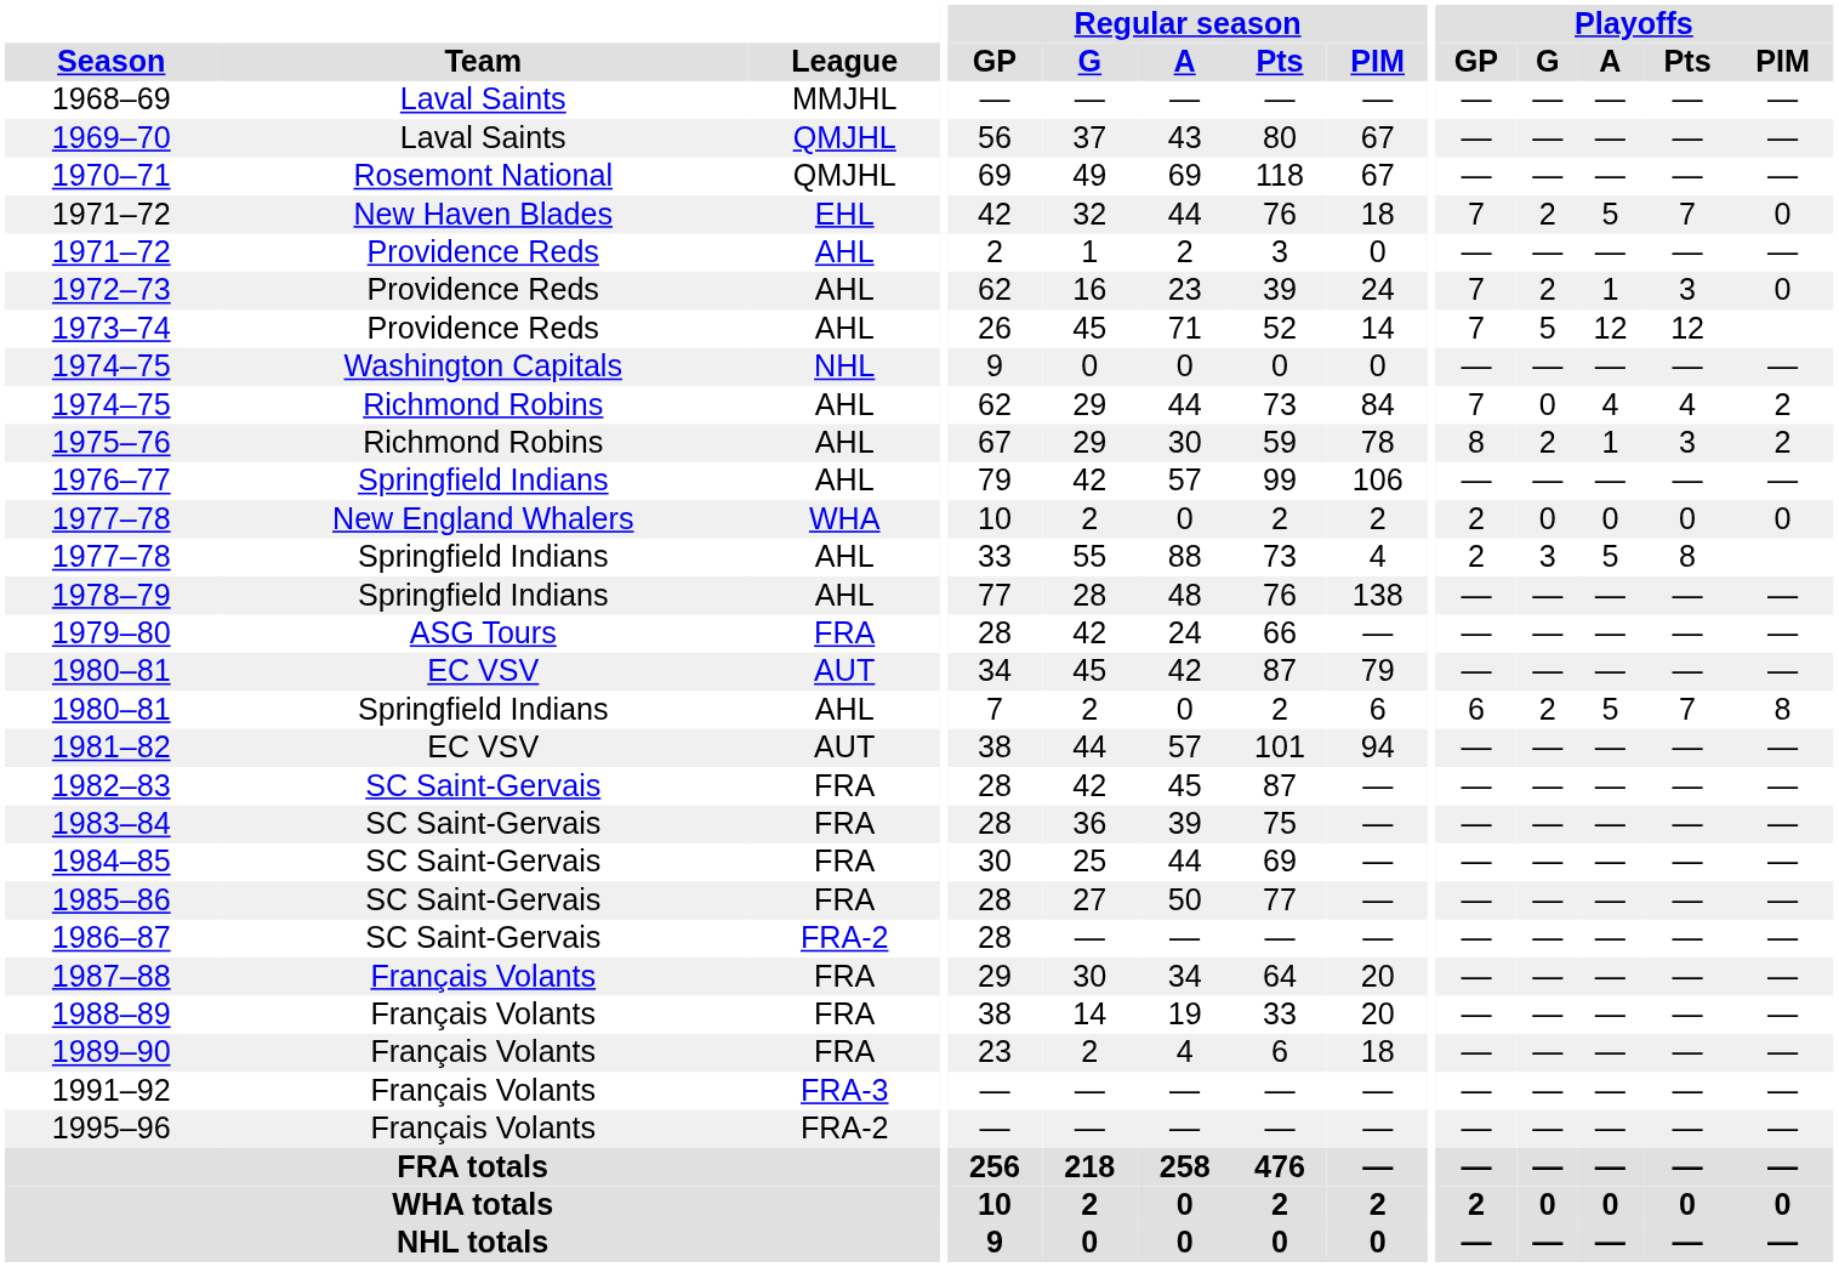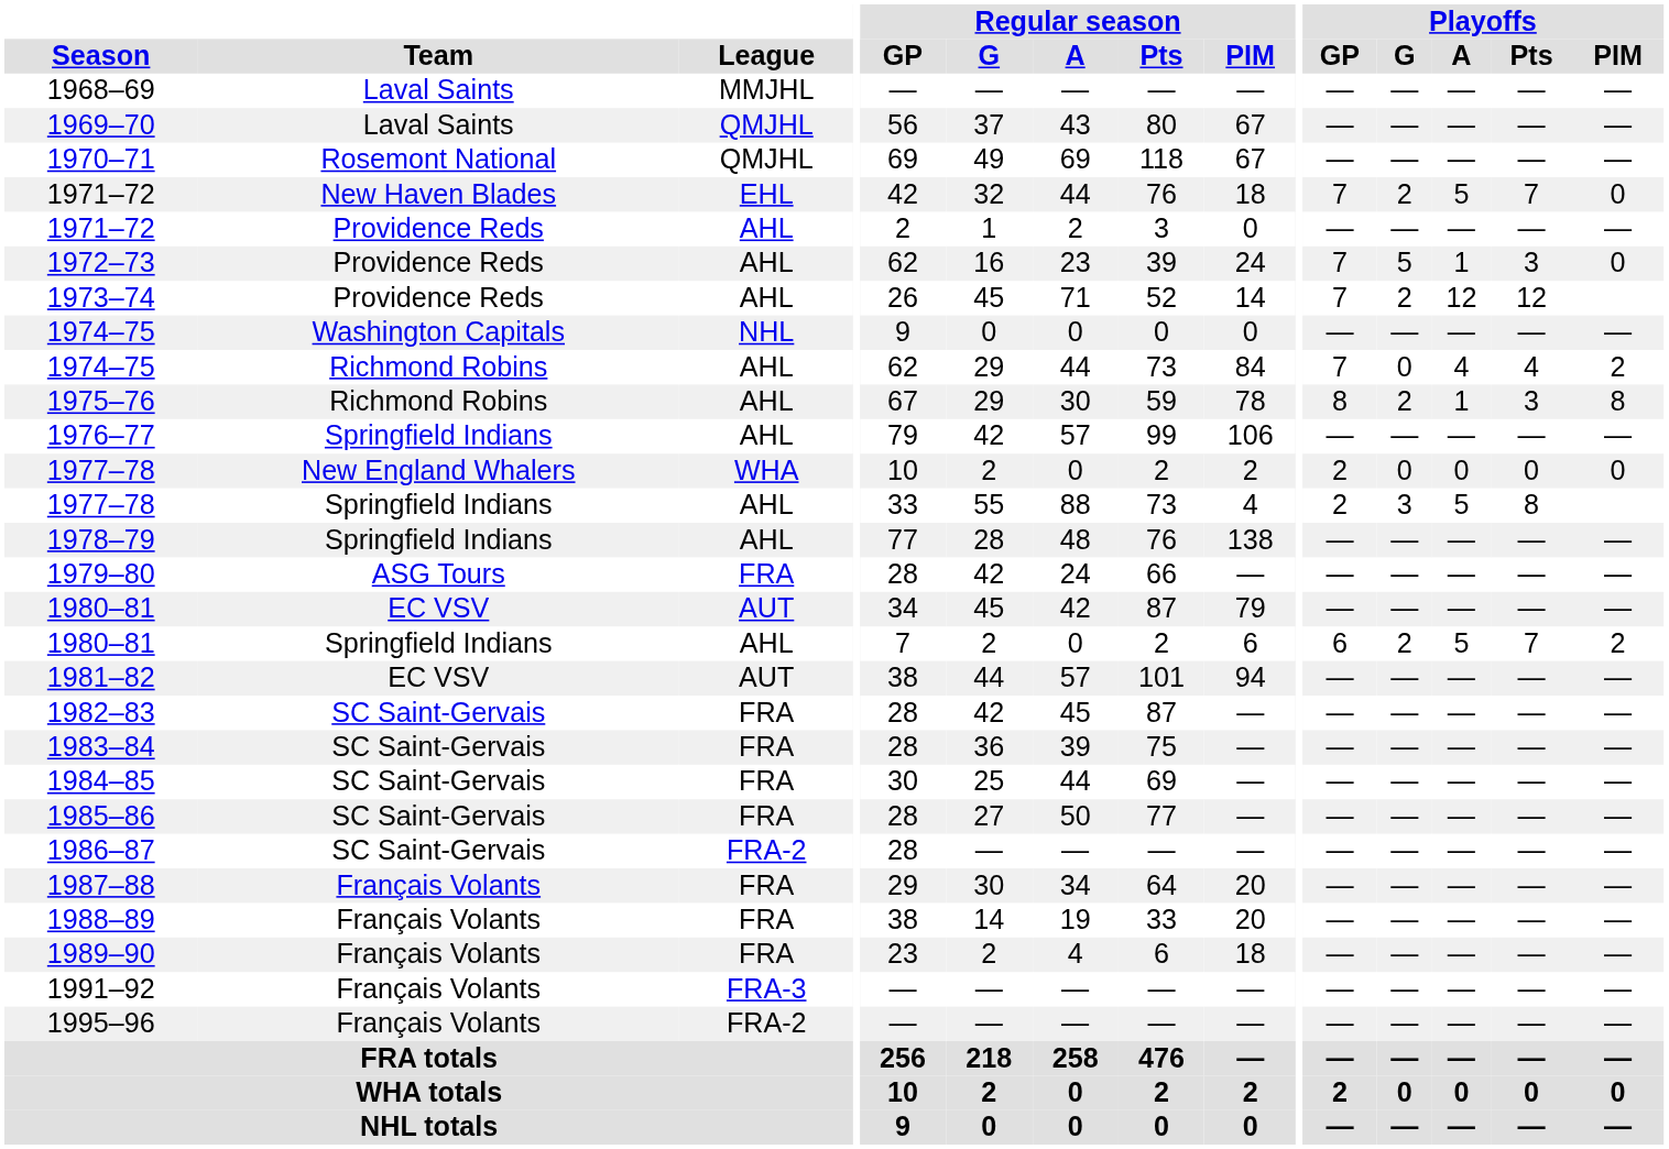1972–73 | Playoffs / G: 2 -> 5
1973–74 | Playoffs / G: 5 -> 2
1975–76 | Playoffs / PIM: 2 -> 8
1980–81 / Springfield Indians | Playoffs / PIM: 8 -> 2
